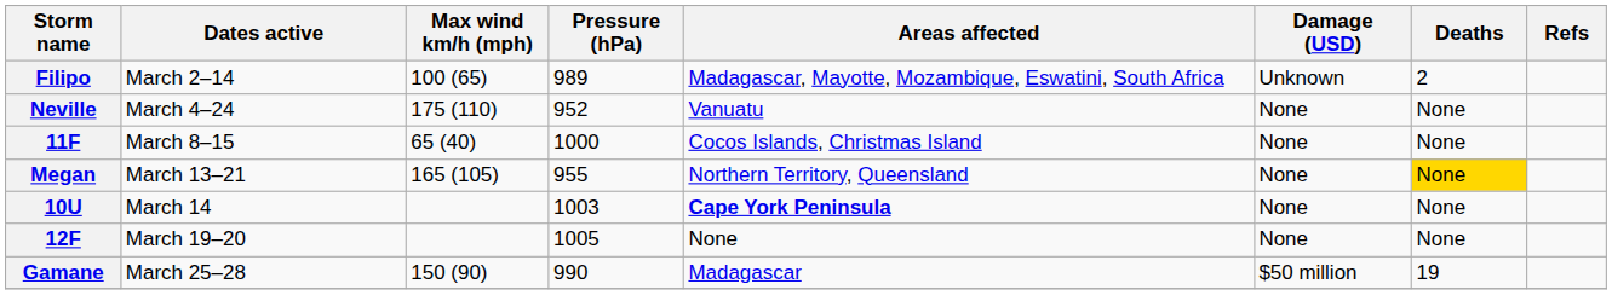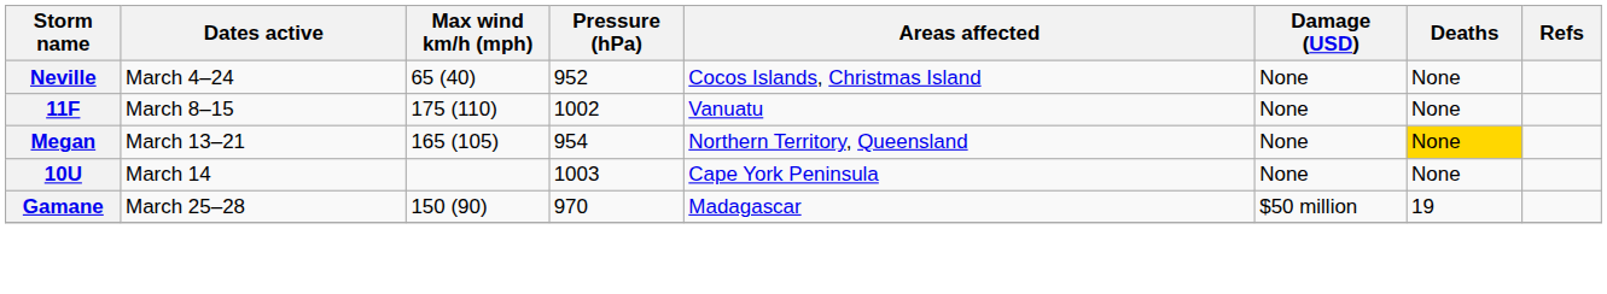- row: Filipo | March 2–14 | 100 (65) | 989 | Madagascar, Mayotte, Mozambique, Eswatini, South Africa | Unknown | 2
Neville | Max wind km/h (mph): 175 (110) -> 65 (40)
Neville | Areas affected: Vanuatu -> Cocos Islands, Christmas Island
11F | Max wind km/h (mph): 65 (40) -> 175 (110)
11F | Pressure (hPa): 1000 -> 1002
11F | Areas affected: Cocos Islands, Christmas Island -> Vanuatu
Megan | Pressure (hPa): 955 -> 954
10U | Areas affected: bold -> normal
- row: 12F | March 19–20 | 1005 | None | None | None
Gamane | Pressure (hPa): 990 -> 970
